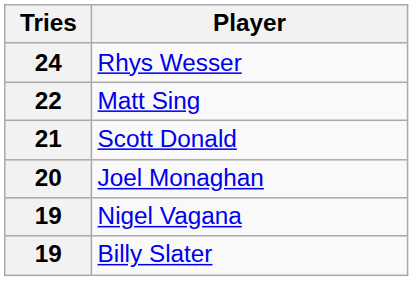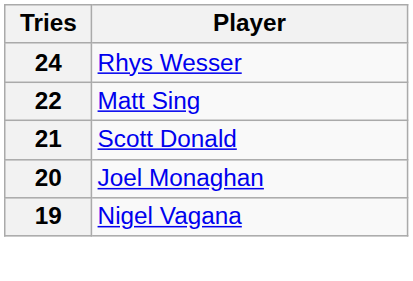- row: 19 | Billy Slater
